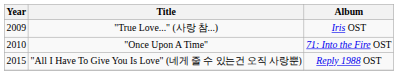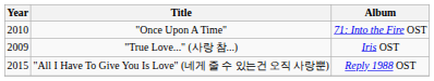rows swapped: "True Love..." (사랑 참...) <-> "Once Upon A Time"
